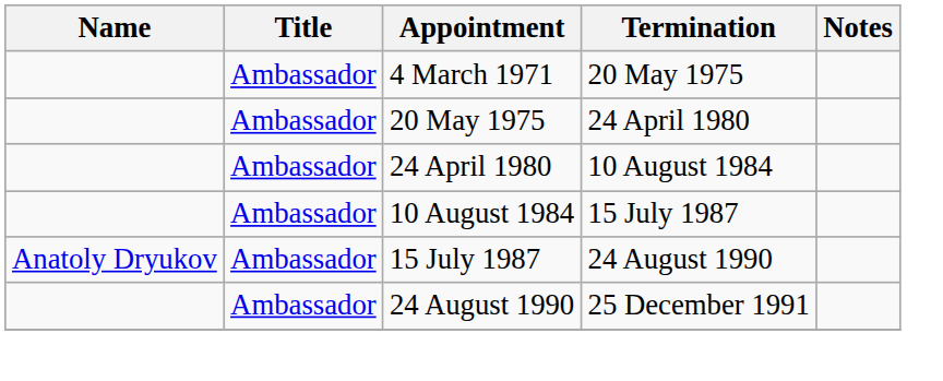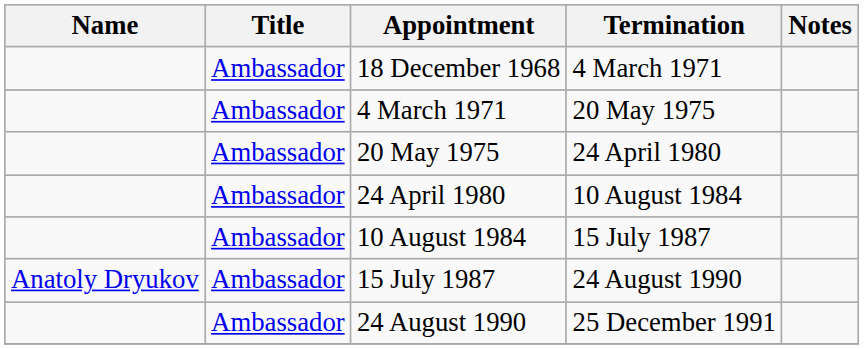+ row: Ambassador | 18 December 1968 | 4 March 1971
